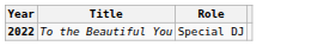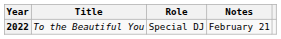+ column: Notes | February 21
